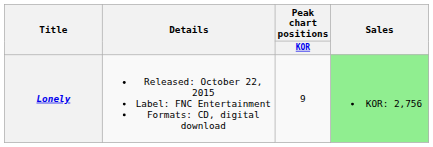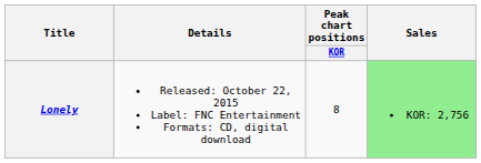Lonely | Peak chart positions / KOR: 9 -> 8
